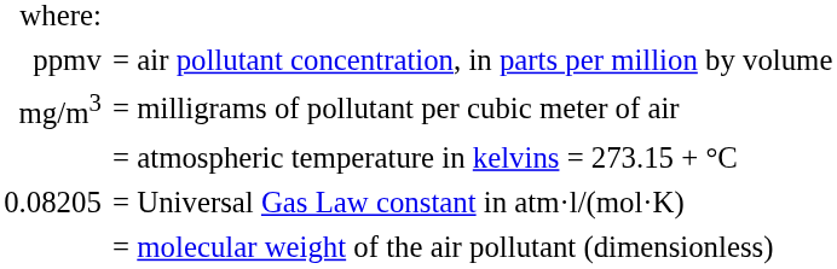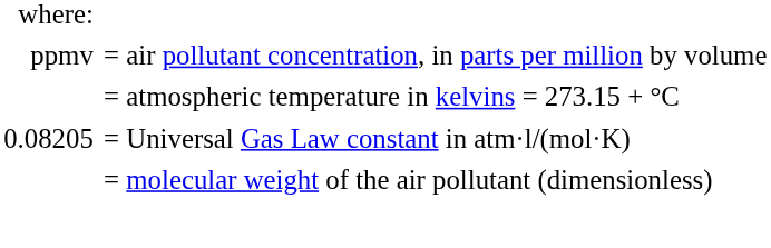- row: mg/m3 | = milligrams of pollutant per cubic meter of air
